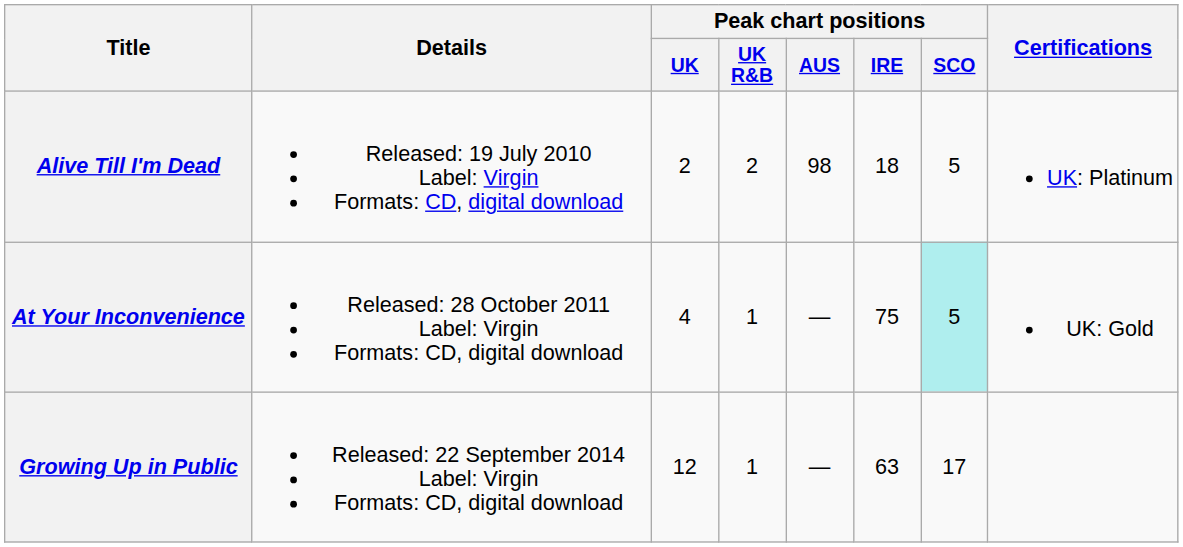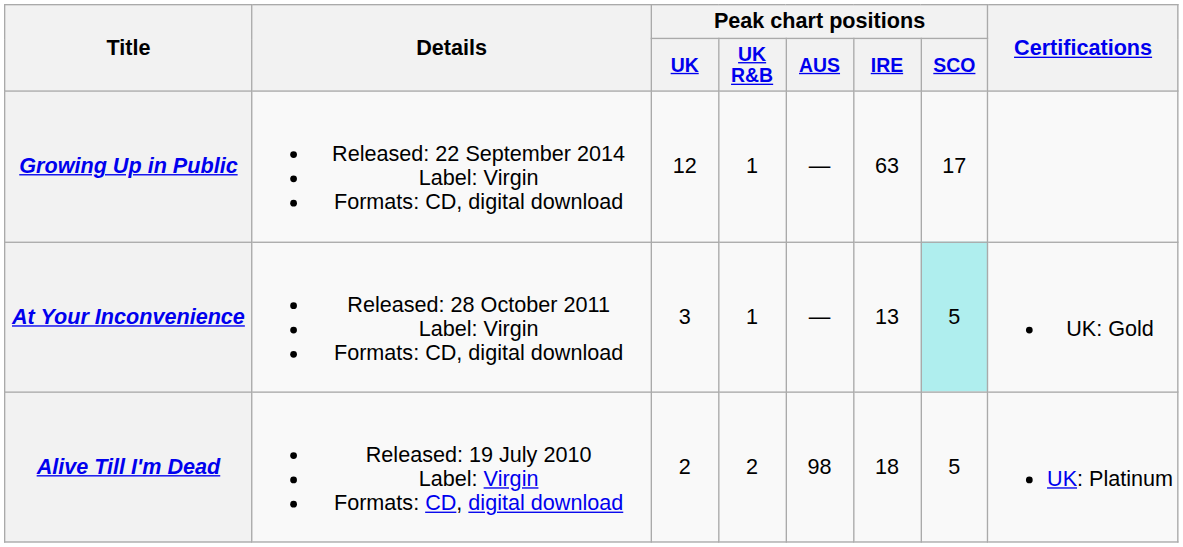rows swapped: Alive Till I'm Dead <-> Growing Up in Public
At Your Inconvenience | Peak chart positions / UK: 4 -> 3
At Your Inconvenience | Peak chart positions / IRE: 75 -> 13
